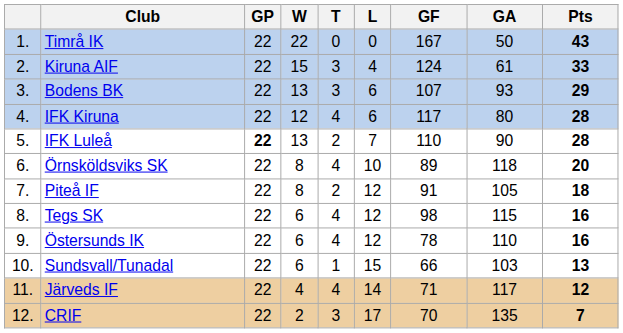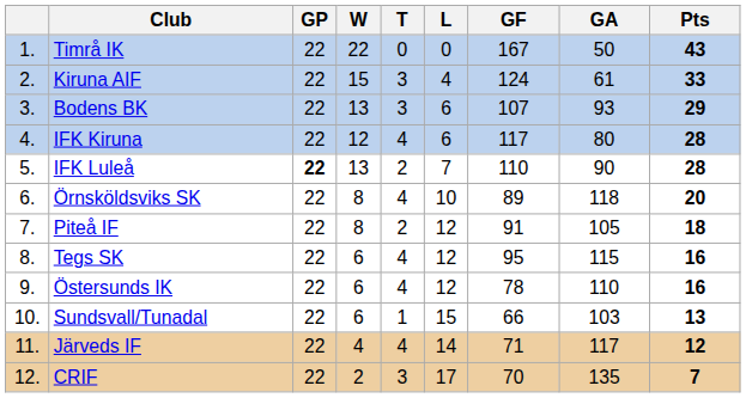Tegs SK | GF: 98 -> 95
